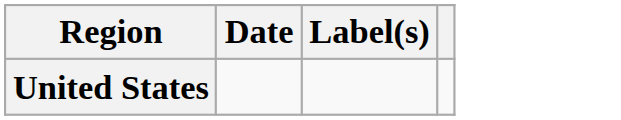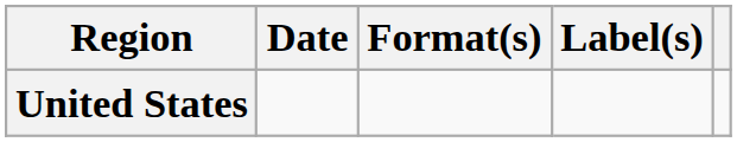+ column: Format(s)
